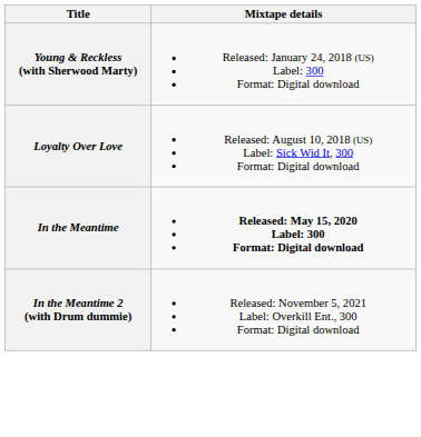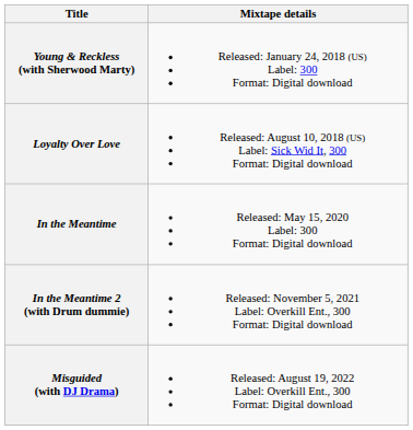In the Meantime | Mixtape details: bold -> normal
+ row: Misguided (with DJ Drama) | Released: August 19, 2022 Label: Overkill Ent., 300 Format: Digital download
